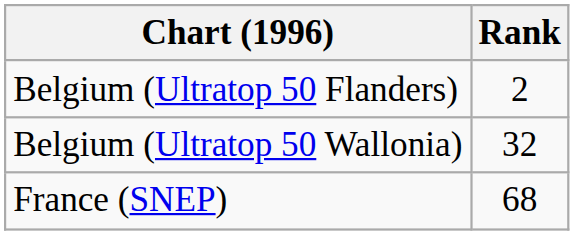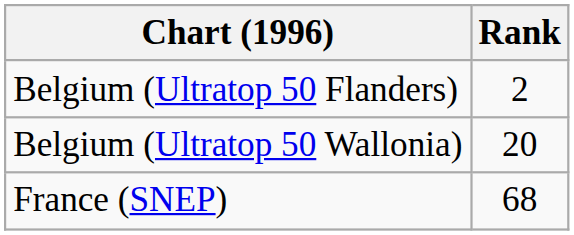Belgium (Ultratop 50 Wallonia) | Rank: 32 -> 20
